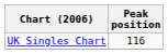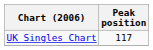UK Singles Chart | Peak position: 116 -> 117
